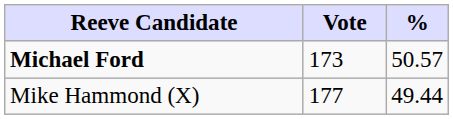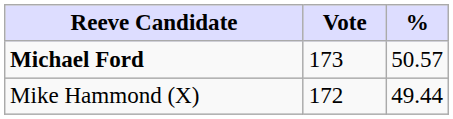Mike Hammond (X) | Vote: 177 -> 172
